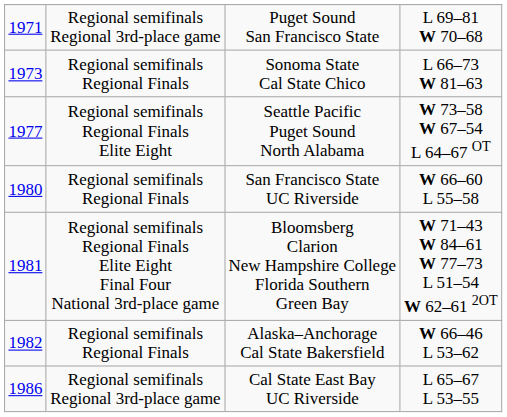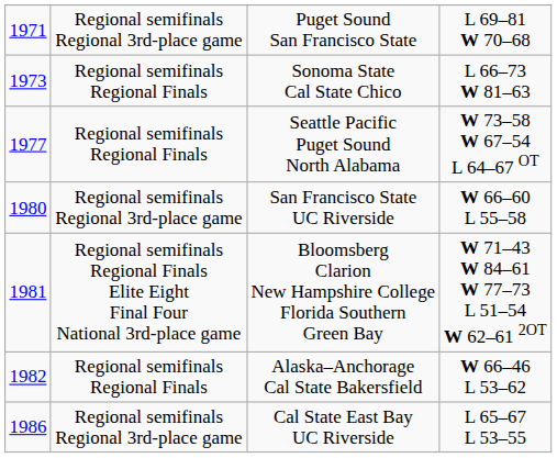Seattle Pacific Puget Sound North Alabama | column 2: Regional semifinals Regional Finals Elite Eight -> Regional semifinals Regional Finals
San Francisco State UC Riverside | column 2: Regional semifinals Regional Finals -> Regional semifinals Regional 3rd-place game
